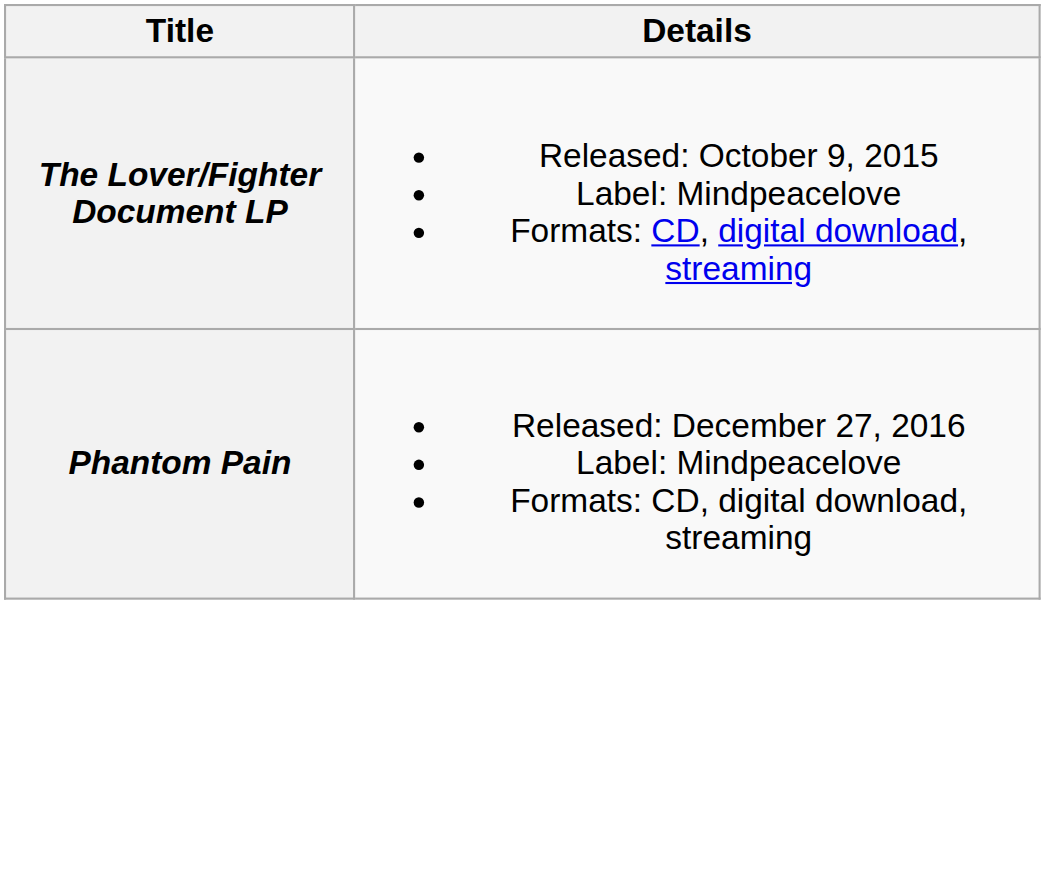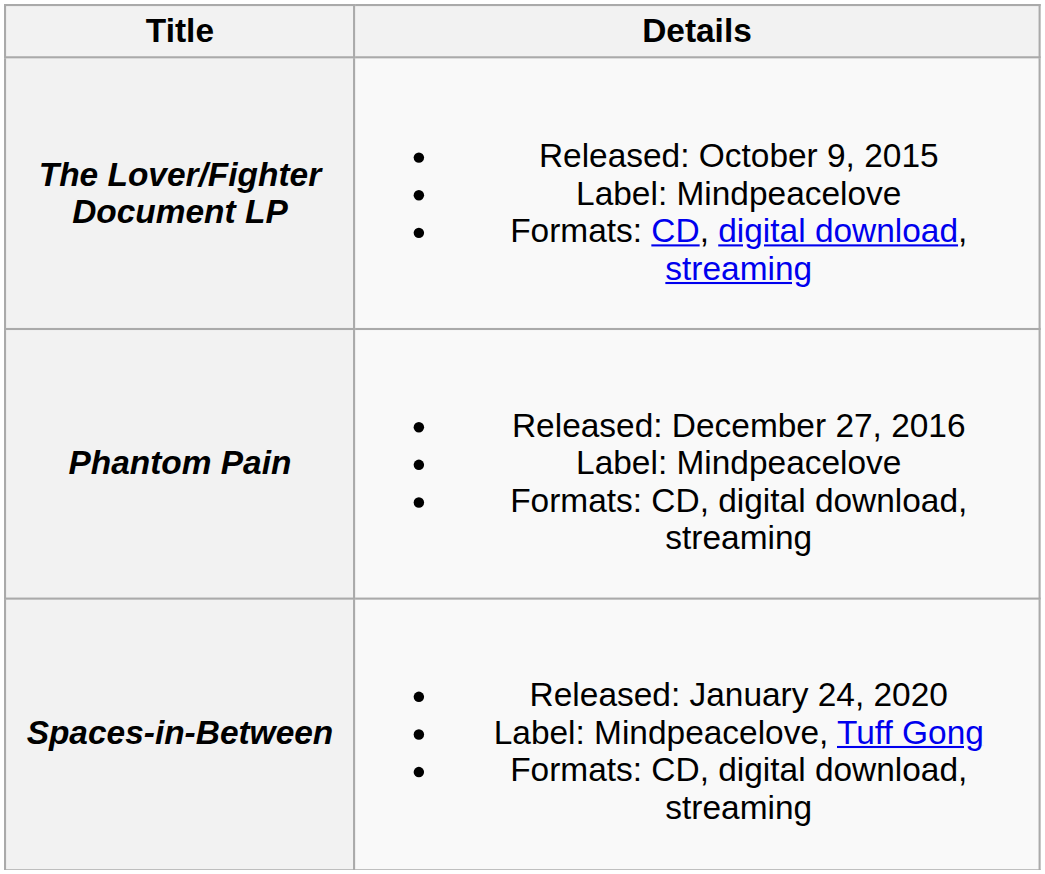+ row: Spaces-in-Between | Released: January 24, 2020 Label: Mindpeacelove, Tuff Gong Formats: CD, digital download, streaming
